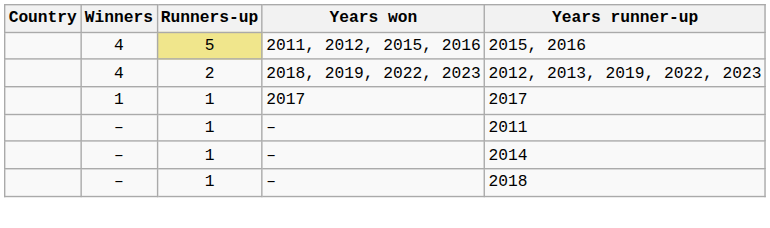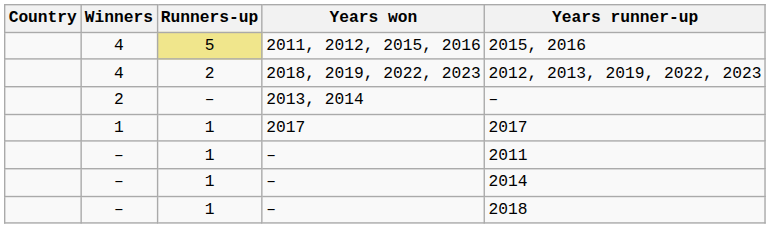+ row: 2 | – | 2013, 2014 | –
